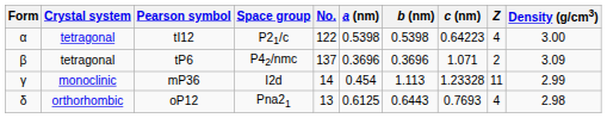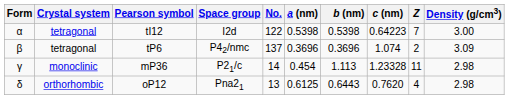tI12 | Space group: P21/c -> I2d
tI12 | Z: 4 -> 7
tP6 | c (nm): 1.071 -> 1.074
mP36 | Space group: I2d -> P21/c
mP36 | Density (g/cm3): 2.99 -> 2.98
oP12 | c (nm): 0.7693 -> 0.7620
